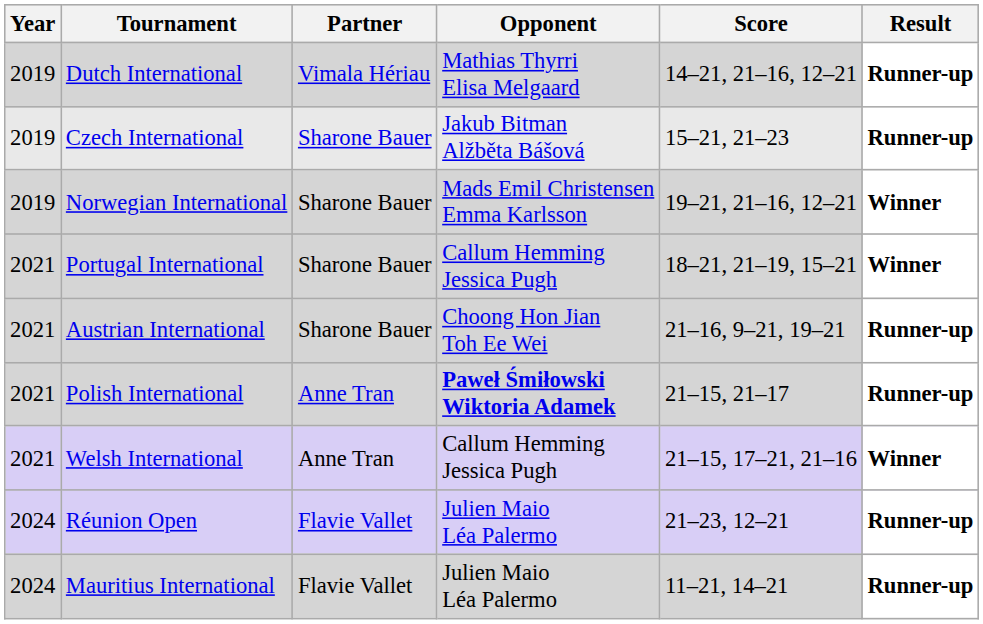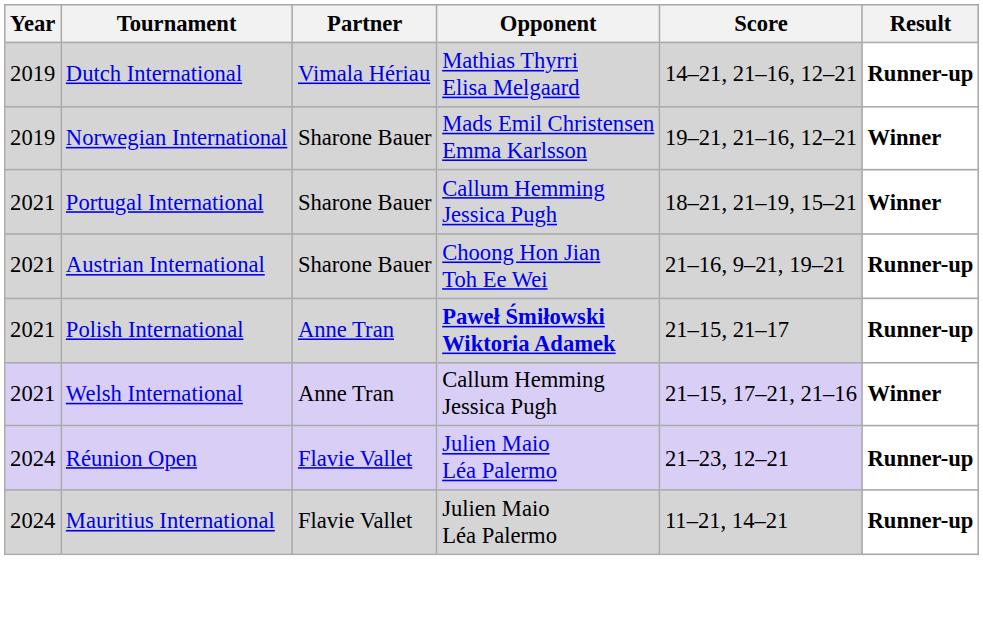- row: 2019 | Czech International | Sharone Bauer | Jakub Bitman Alžběta Bášová | 15–21, 21–23 | Runner-up
